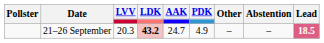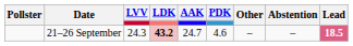21–26 September | LVV: 20.3 -> 24.3
21–26 September | PDK: 4.9 -> 4.6
